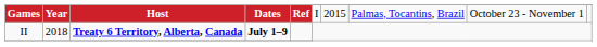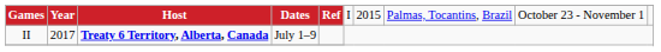II | Year: 2018 -> 2017
II | Dates: bold -> normal
